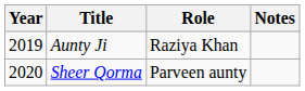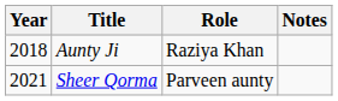Aunty Ji | Year: 2019 -> 2018
Sheer Qorma | Year: 2020 -> 2021
